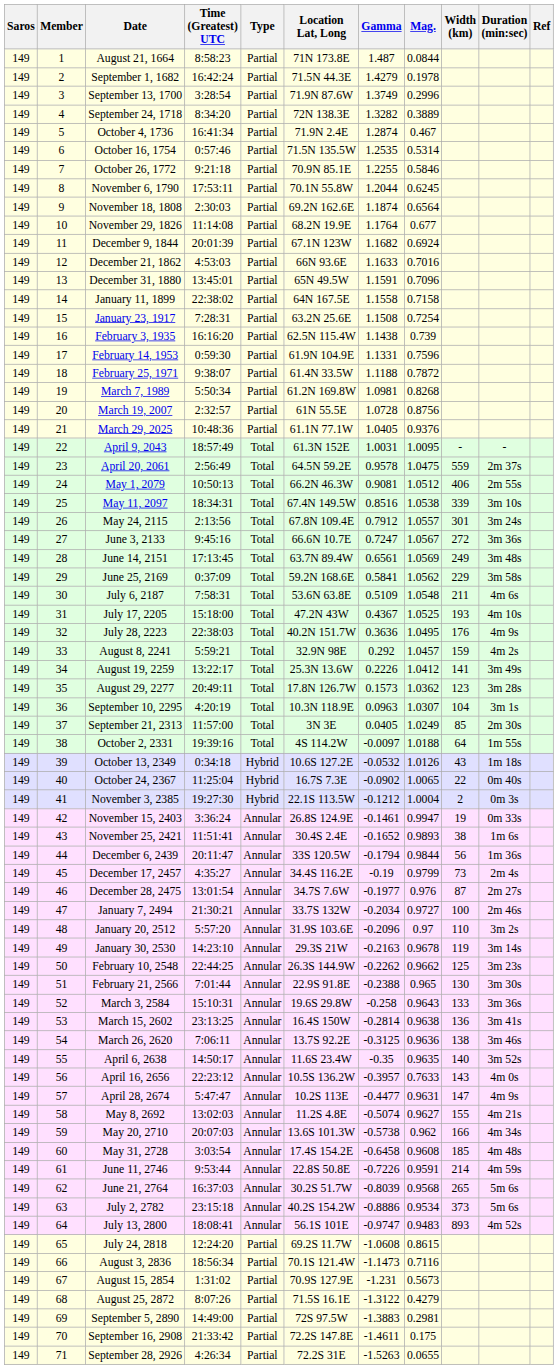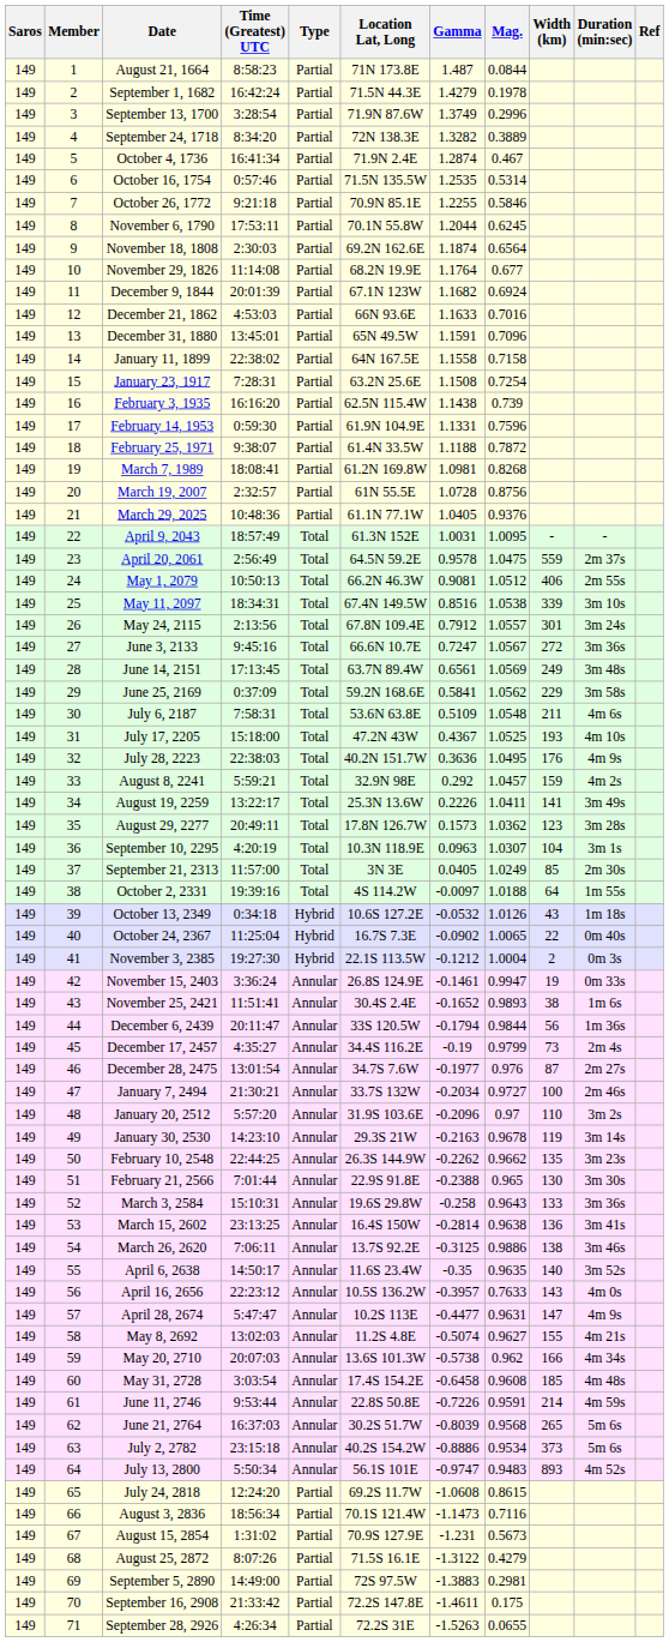March 7, 1989 | Time (Greatest) UTC: 5:50:34 -> 18:08:41
August 19, 2259 | Mag.: 1.0412 -> 1.0411
February 10, 2548 | Width (km): 125 -> 135
March 26, 2620 | Mag.: 0.9636 -> 0.9886
July 13, 2800 | Time (Greatest) UTC: 18:08:41 -> 5:50:34
